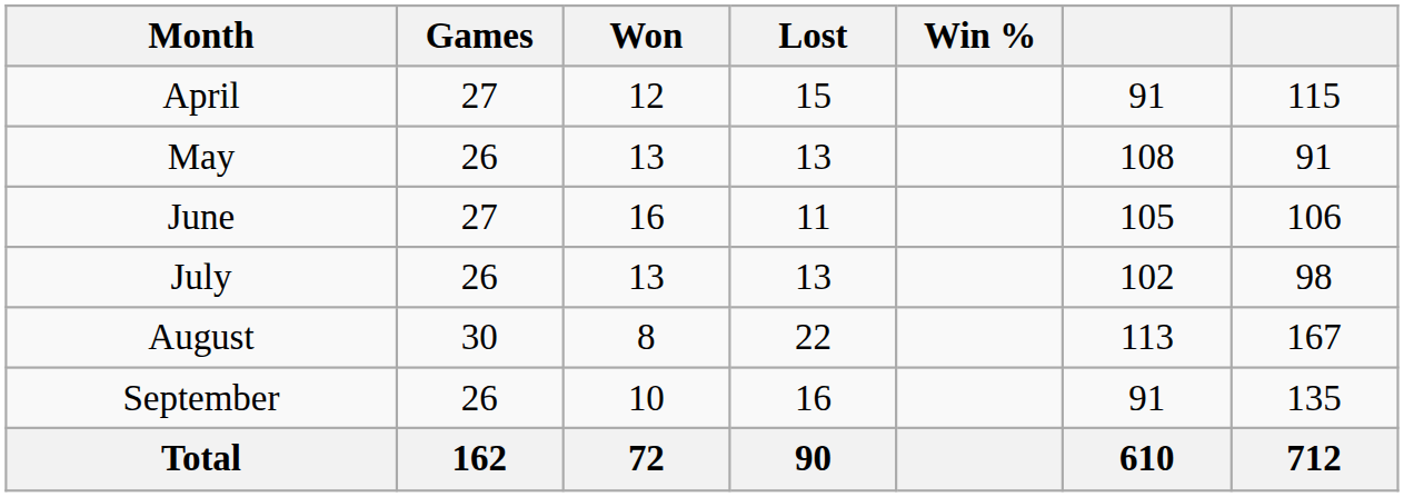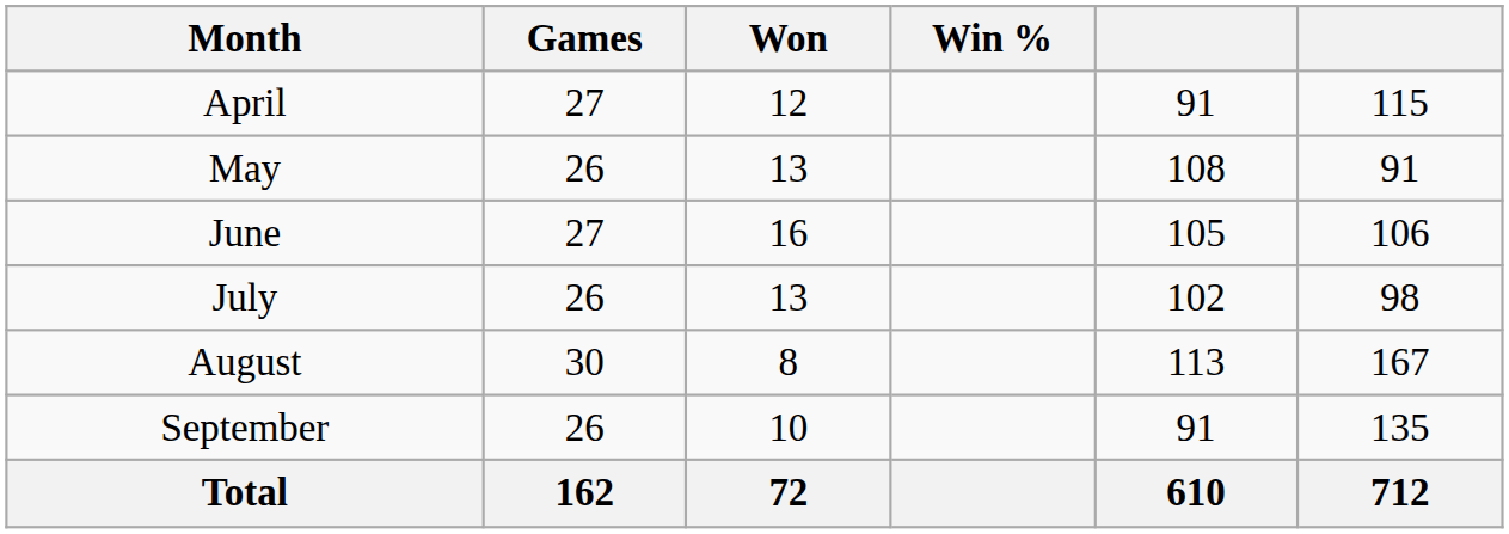- column: Lost | 15 | 13 | 11 | 13 | 22 | 16 | 90
